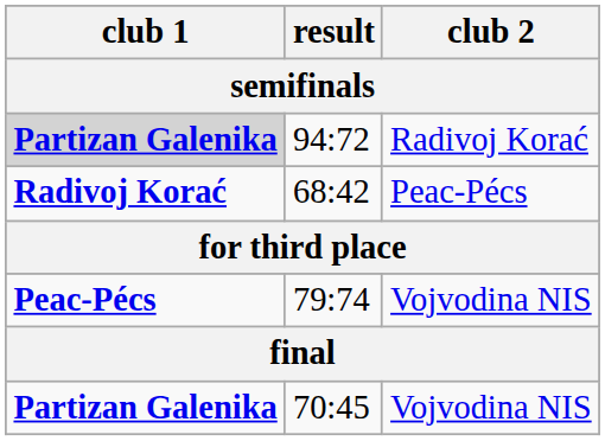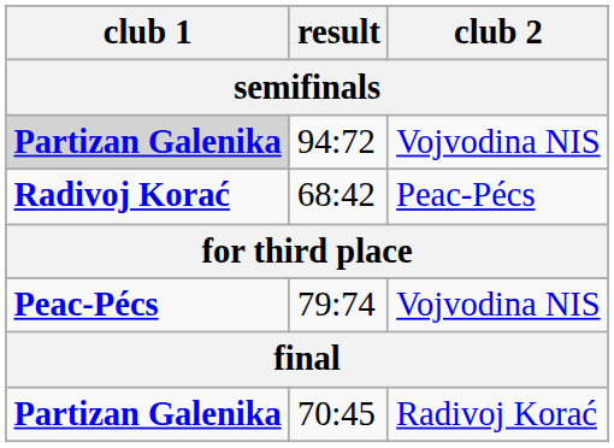94:72 | club 2: Radivoj Korać -> Vojvodina NIS
70:45 | club 2: Vojvodina NIS -> Radivoj Korać
